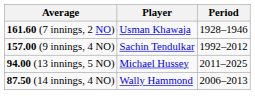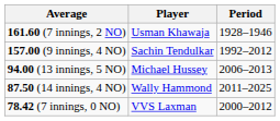94.00 (13 innings, 5 NO) | Period: 2011–2025 -> 2006–2013
87.50 (14 innings, 4 NO) | Period: 2006–2013 -> 2011–2025
+ row: 78.42 (7 innings, 0 NO) | VVS Laxman | 2000–2012
